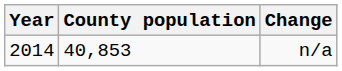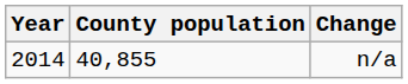n/a | County population: 40,853 -> 40,855
